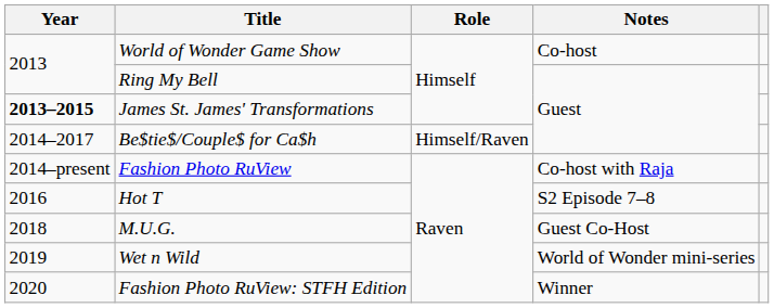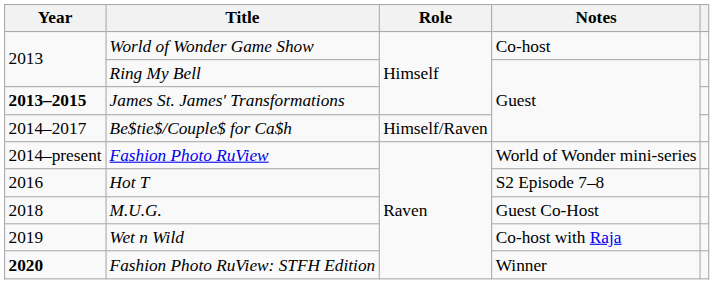Fashion Photo RuView | Notes: Co-host with Raja -> World of Wonder mini-series
Wet n Wild | Notes: World of Wonder mini-series -> Co-host with Raja
Fashion Photo RuView: STFH Edition | Year: normal -> bold
